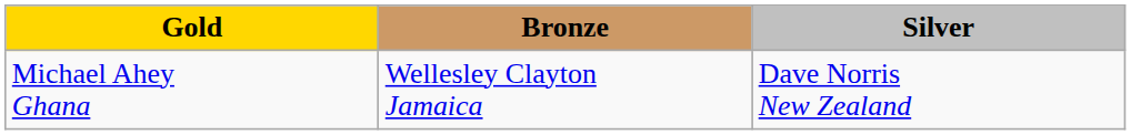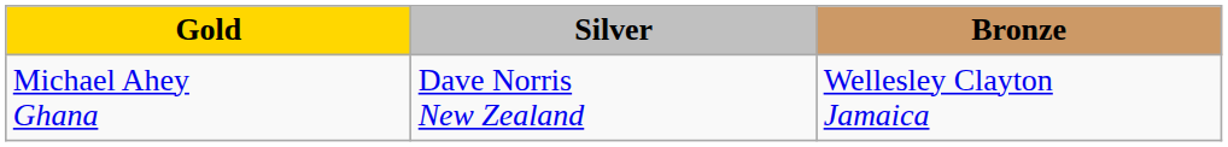columns swapped: Silver <-> Bronze
